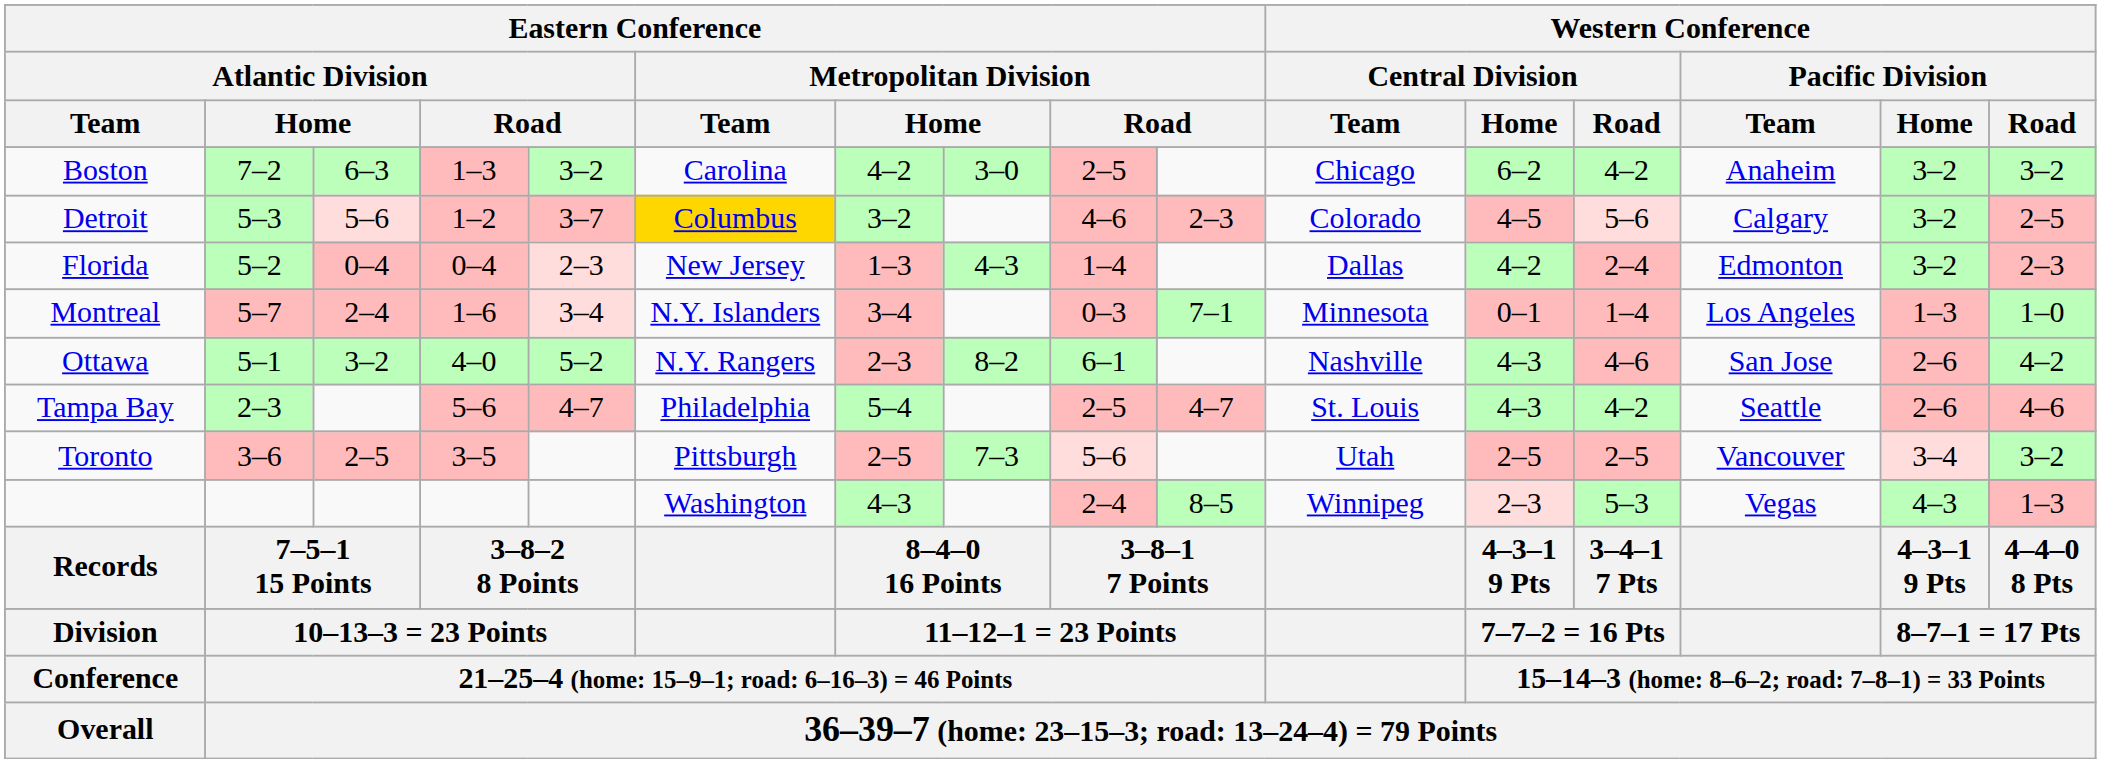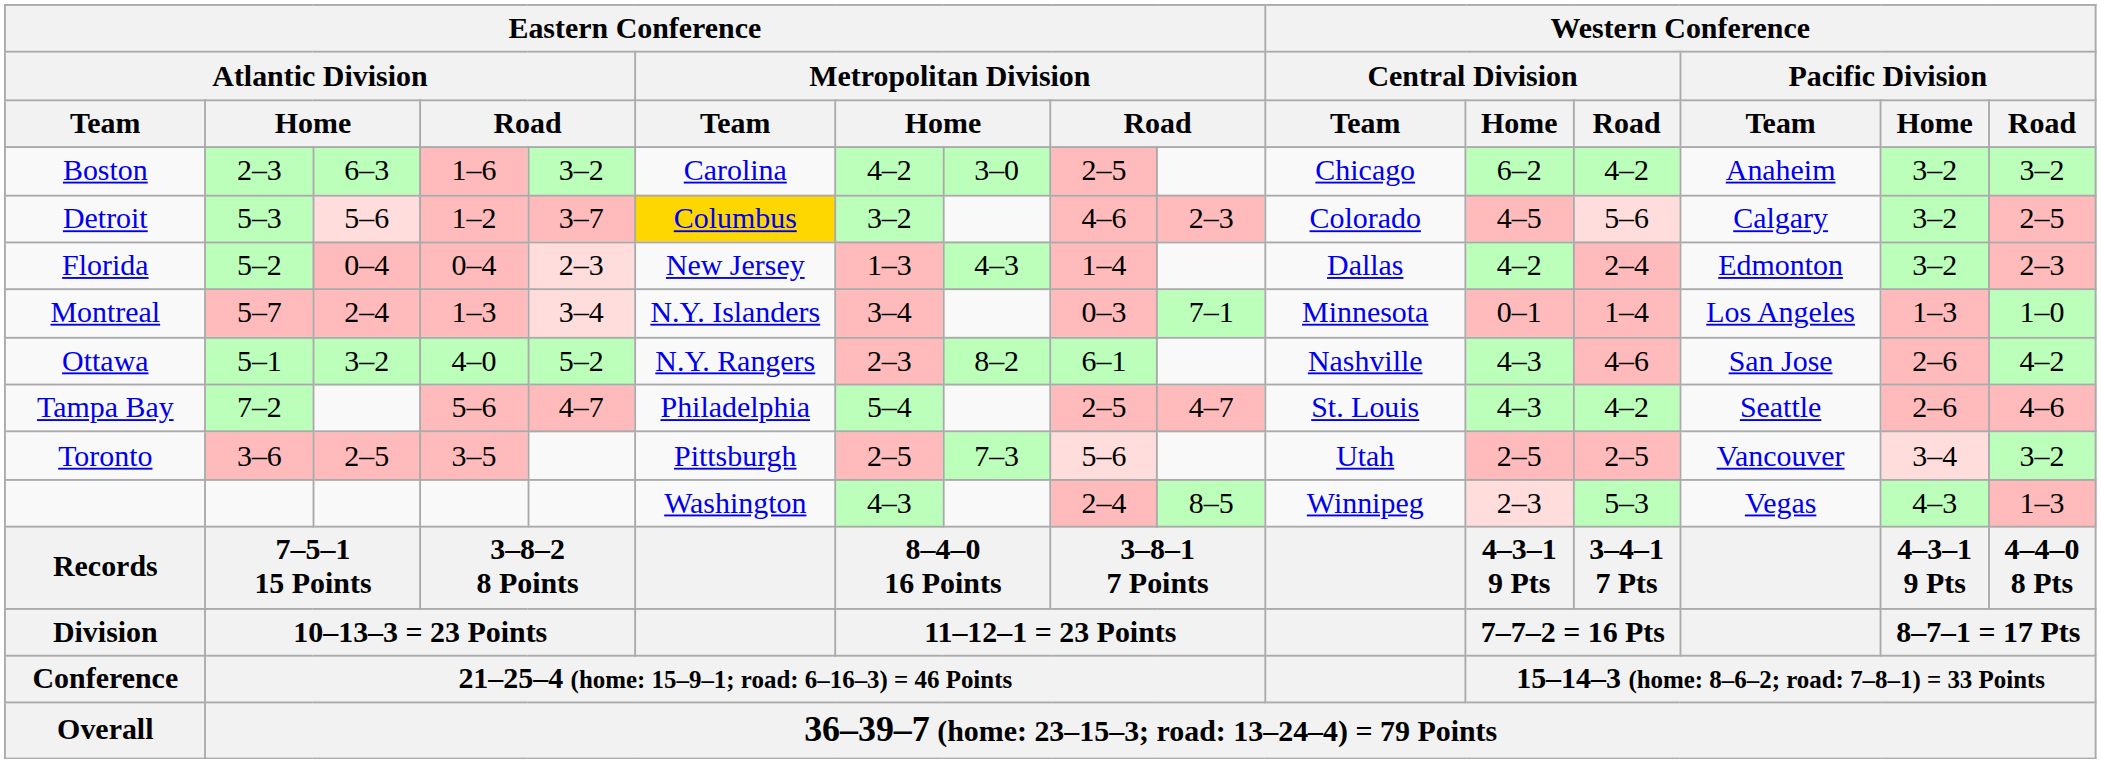Boston | column 2: 7–2 -> 2–3
Boston | column 4: 1–3 -> 1–6
Montreal | column 4: 1–6 -> 1–3
Tampa Bay | column 2: 2–3 -> 7–2
